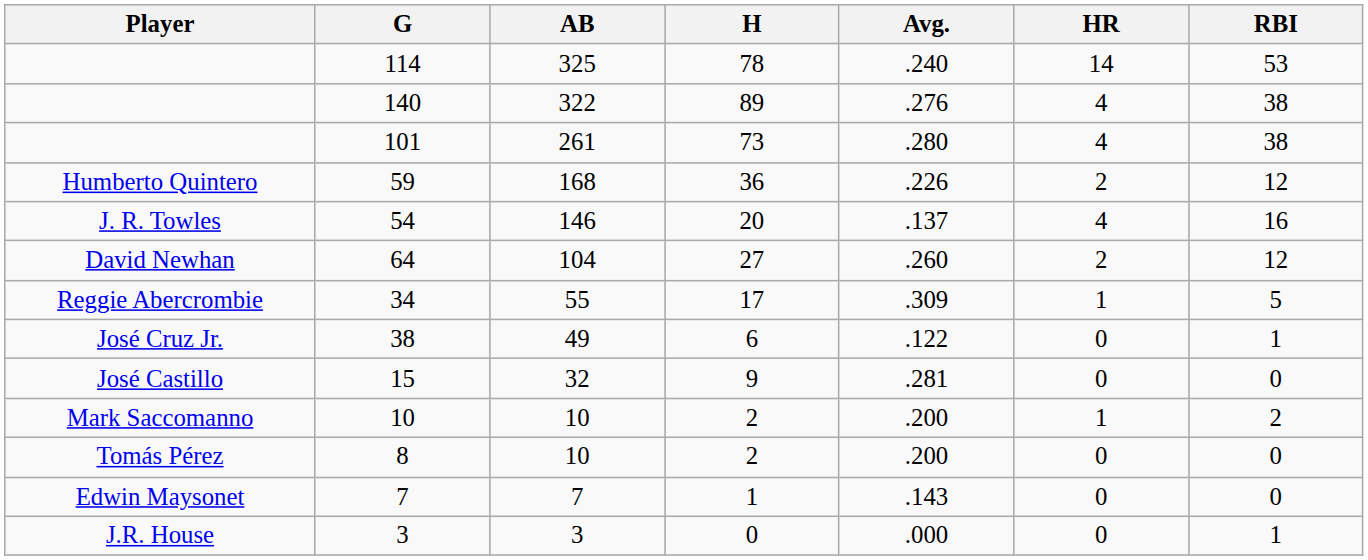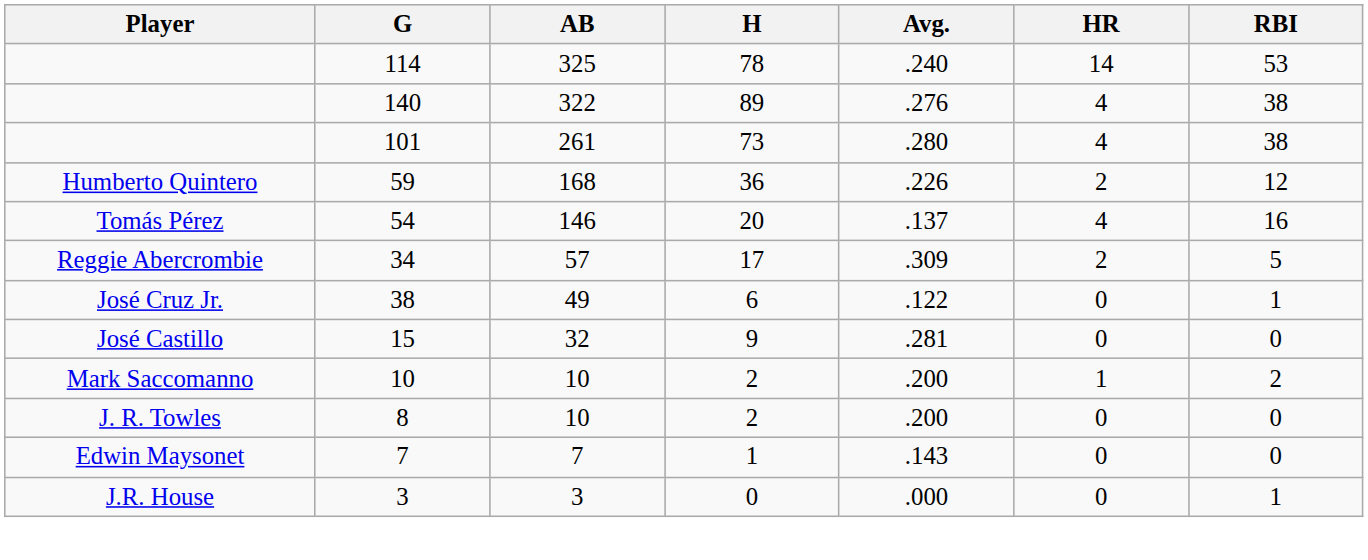54 | Player: J. R. Towles -> Tomás Pérez
- row: David Newhan | 64 | 104 | 27 | .260 | 2 | 12
34 | AB: 55 -> 57
34 | HR: 1 -> 2
8 | Player: Tomás Pérez -> J. R. Towles
